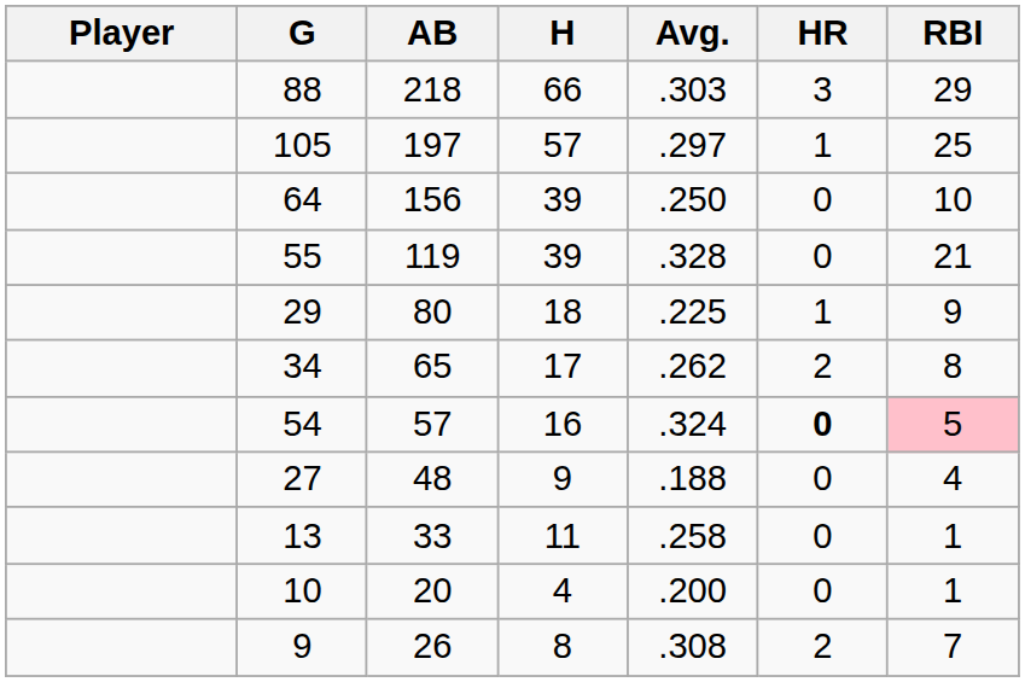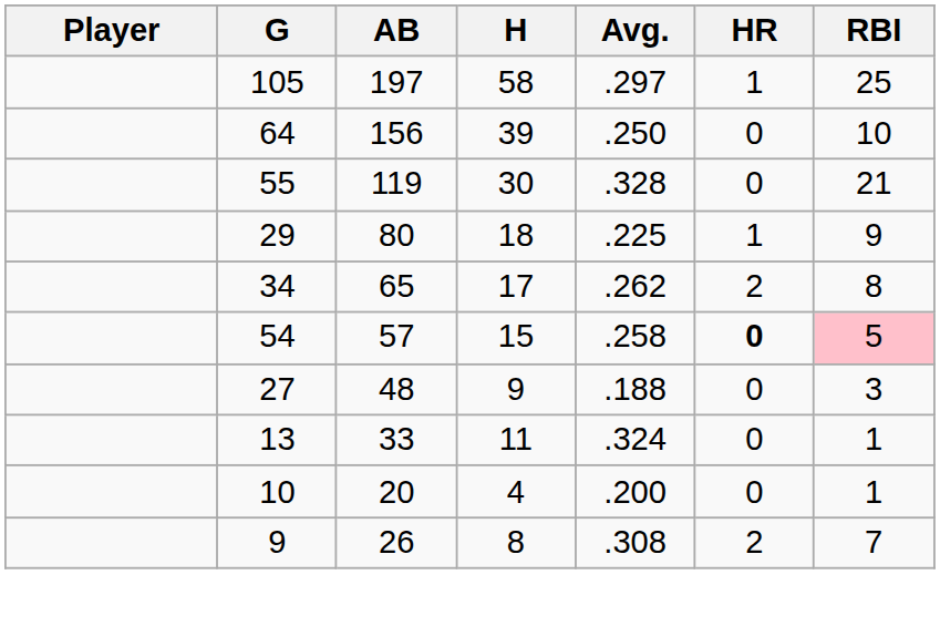- row: 88 | 218 | 66 | .303 | 3 | 29
105 | H: 57 -> 58
55 | H: 39 -> 30
54 | H: 16 -> 15
54 | Avg.: .324 -> .258
27 | RBI: 4 -> 3
13 | Avg.: .258 -> .324
